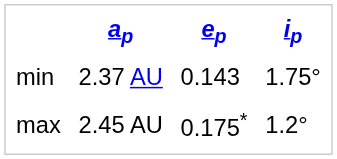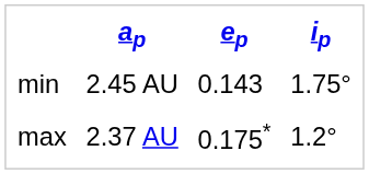min | ap: 2.37 AU -> 2.45 AU
max | ap: 2.45 AU -> 2.37 AU
